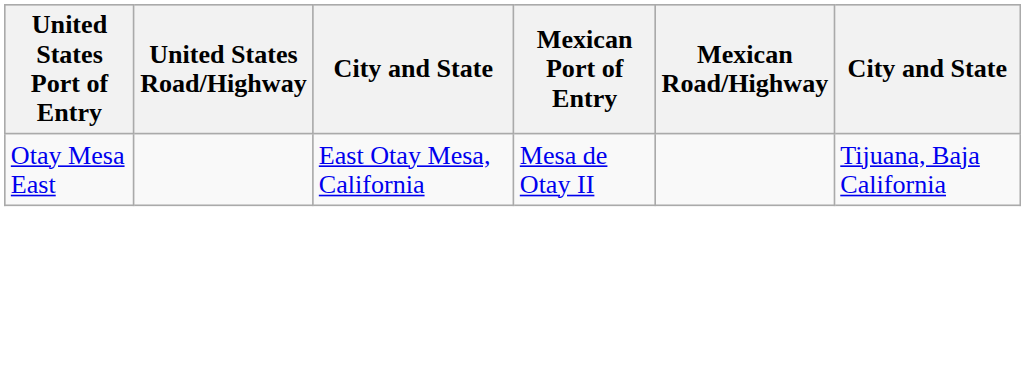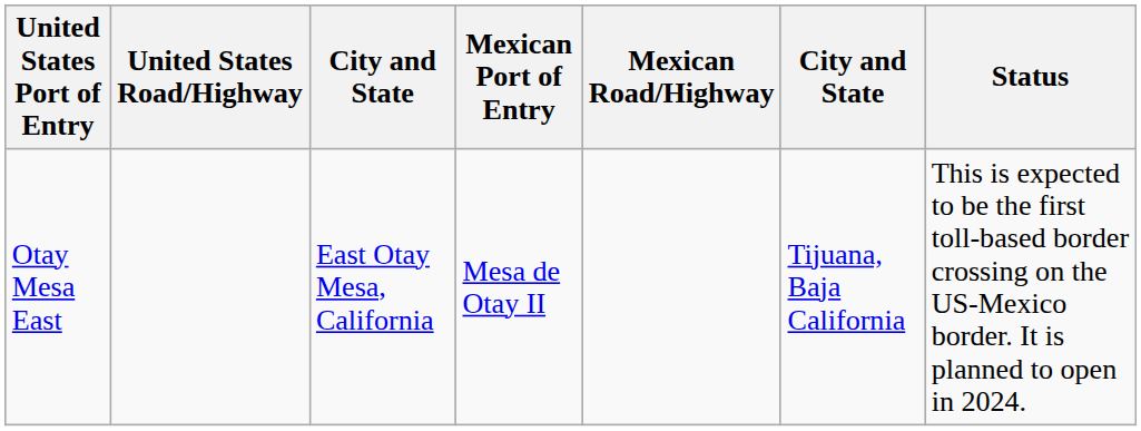+ column: Status | This is expected to be the first toll-based border crossing on the US-Mexico border. It is planned to open in 2024.
